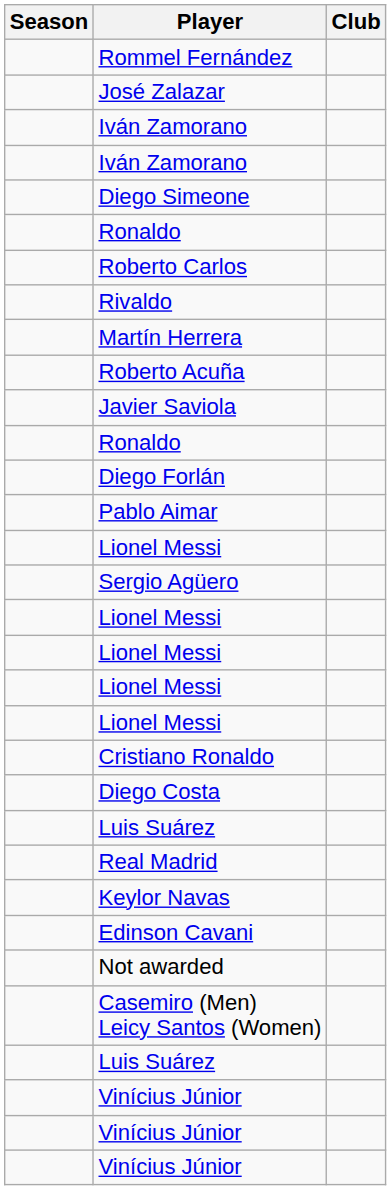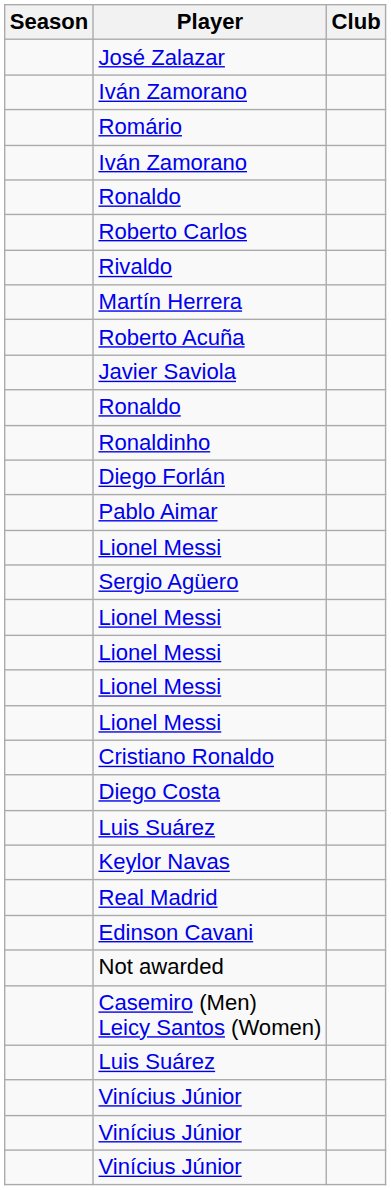- row: Rommel Fernández
+ row: Romário
- row: Diego Simeone
+ row: Ronaldinho
rows swapped: Keylor Navas <-> Real Madrid
